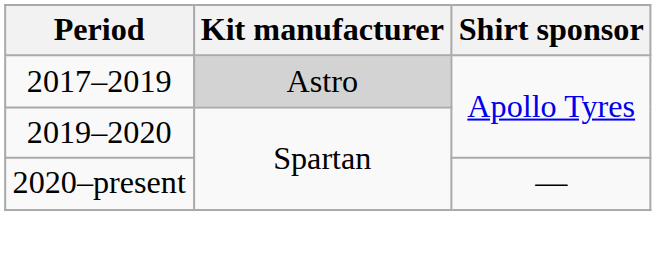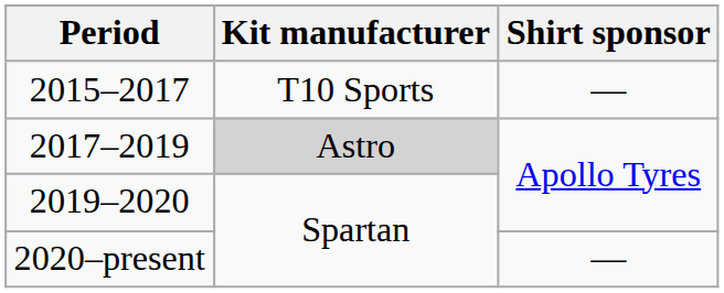+ row: 2015–2017 | T10 Sports | —
